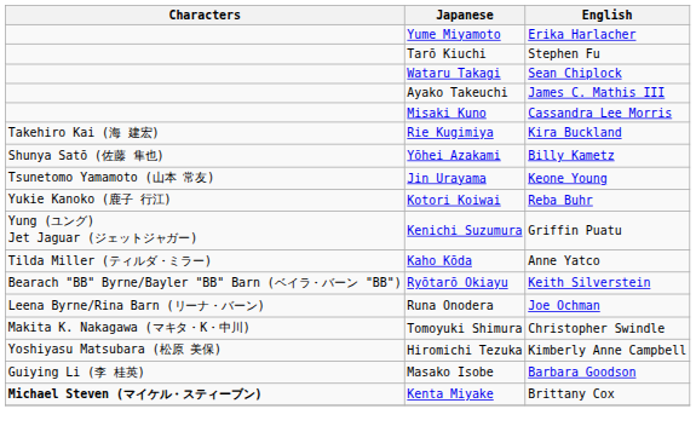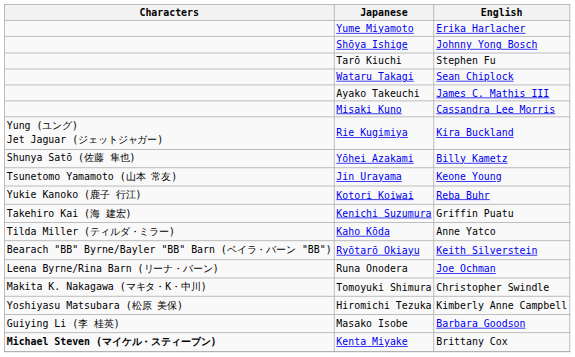+ row: Shōya Ishige | Johnny Yong Bosch
Rie Kugimiya | Characters: Takehiro Kai (海 建宏) -> Yung (ユング) Jet Jaguar (ジェットジャガー)
Kenichi Suzumura | Characters: Yung (ユング) Jet Jaguar (ジェットジャガー) -> Takehiro Kai (海 建宏)
